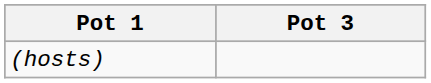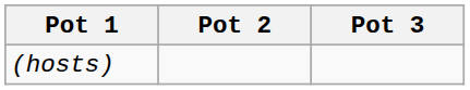+ column: Pot 2
